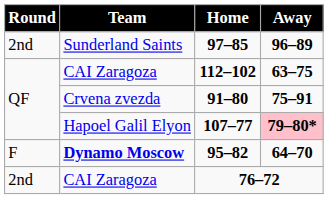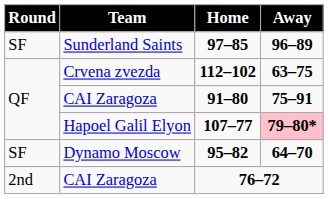97–85 | Round: 2nd -> SF
112–102 | Team: CAI Zaragoza -> Crvena zvezda
91–80 | Team: Crvena zvezda -> CAI Zaragoza
95–82 | Round: F -> SF
95–82 | Team: bold -> normal
